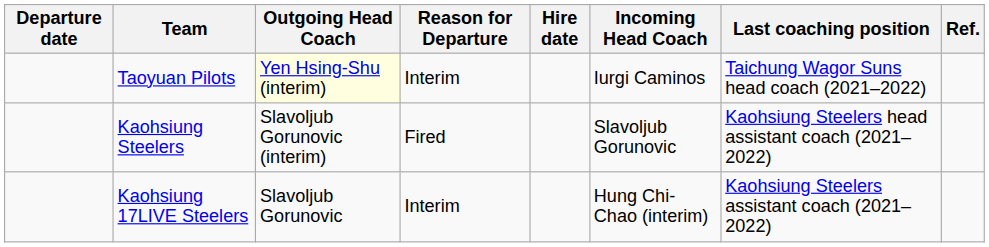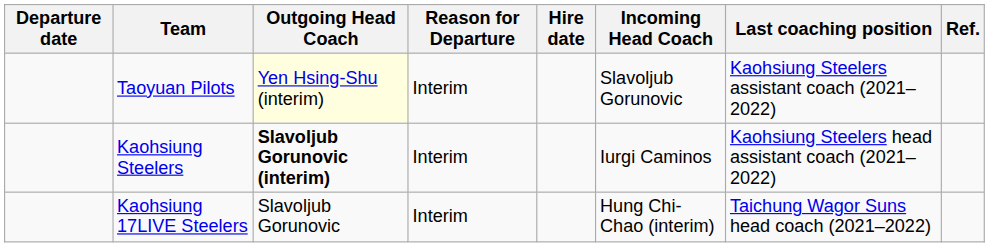Taoyuan Pilots | Incoming Head Coach: Iurgi Caminos -> Slavoljub Gorunovic
Taoyuan Pilots | Last coaching position: Taichung Wagor Suns head coach (2021–2022) -> Kaohsiung Steelers assistant coach (2021–2022)
Kaohsiung Steelers | Outgoing Head Coach: normal -> bold
Kaohsiung Steelers | Reason for Departure: Fired -> Interim
Kaohsiung Steelers | Incoming Head Coach: Slavoljub Gorunovic -> Iurgi Caminos
Kaohsiung 17LIVE Steelers | Last coaching position: Kaohsiung Steelers assistant coach (2021–2022) -> Taichung Wagor Suns head coach (2021–2022)
